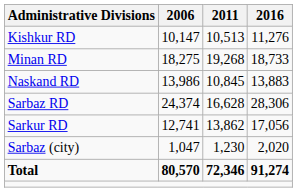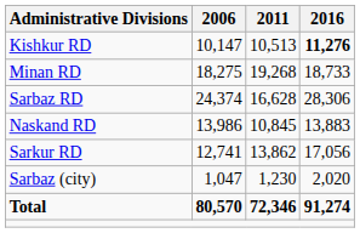Kishkur RD | 2016: normal -> bold
rows swapped: Naskand RD <-> Sarbaz RD
